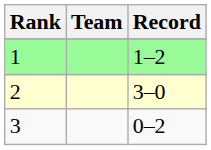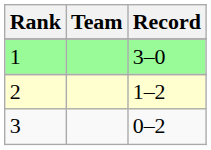1 | Record: 1–2 -> 3–0
2 | Record: 3–0 -> 1–2
